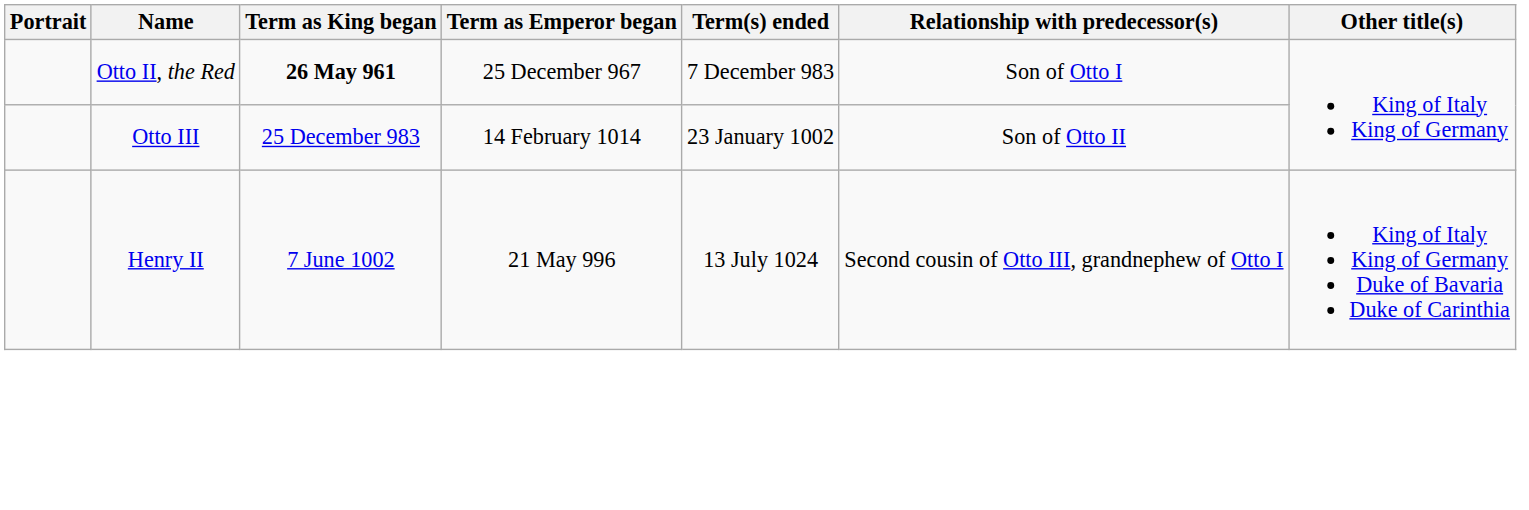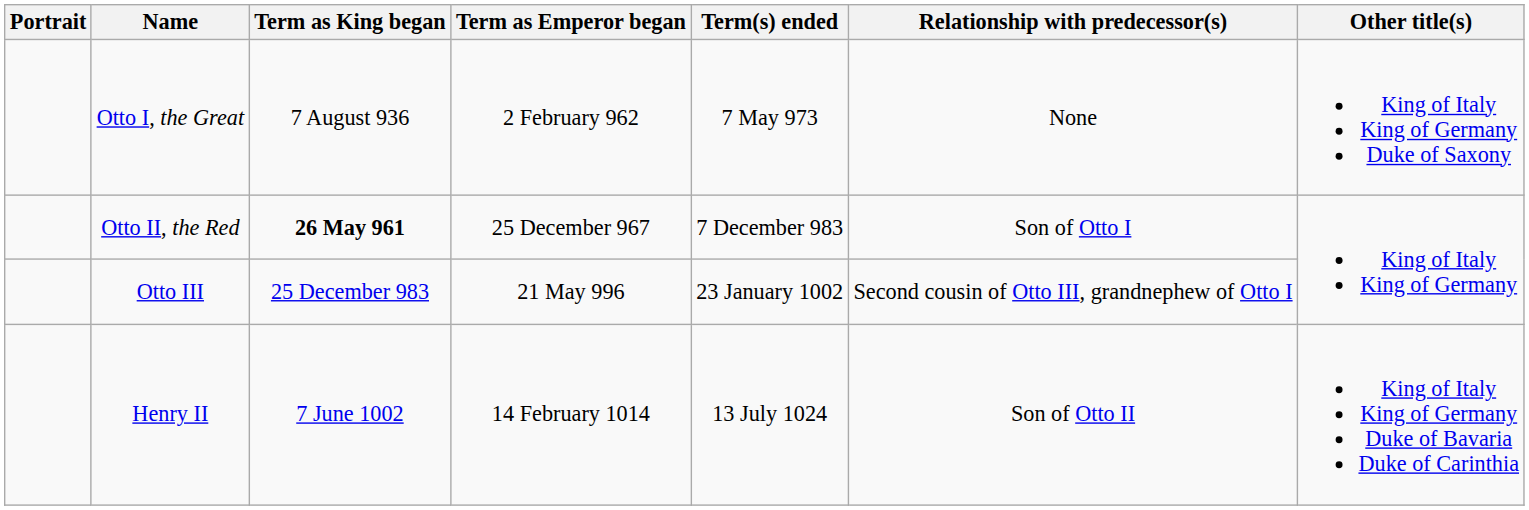+ row: Otto I, the Great | 7 August 936 | 2 February 962 | 7 May 973 | None | King of Italy King of Germany Duke of Saxony
Otto III | Term as Emperor began: 14 February 1014 -> 21 May 996
Otto III | Relationship with predecessor(s): Son of Otto II -> Second cousin of Otto III, grandnephew of Otto I
Henry II | Term as Emperor began: 21 May 996 -> 14 February 1014
Henry II | Relationship with predecessor(s): Second cousin of Otto III, grandnephew of Otto I -> Son of Otto II
